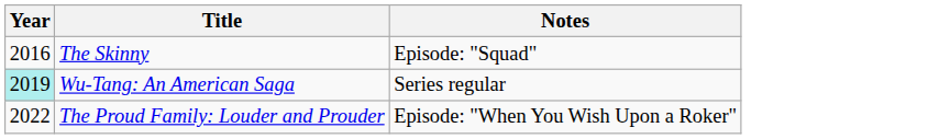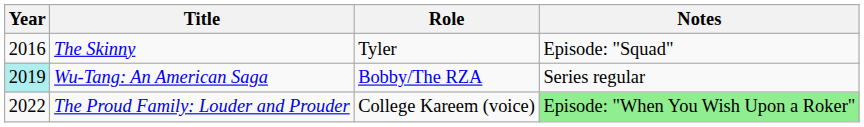+ column: Role | Tyler | Bobby/The RZA | College Kareem (voice)
The Proud Family: Louder and Prouder | Notes: no background -> lightgreen background
